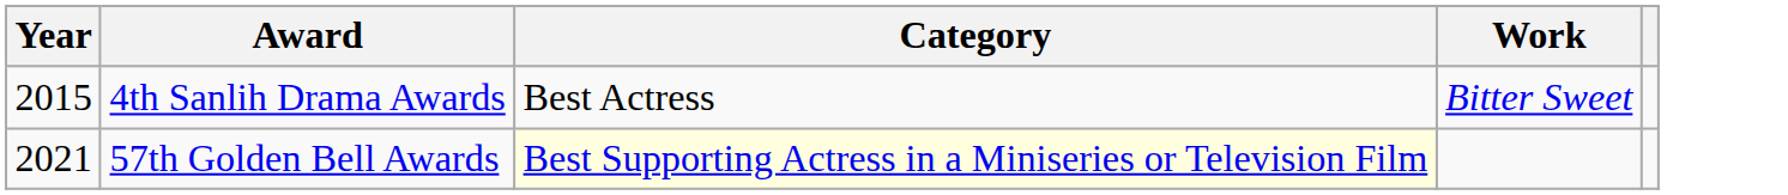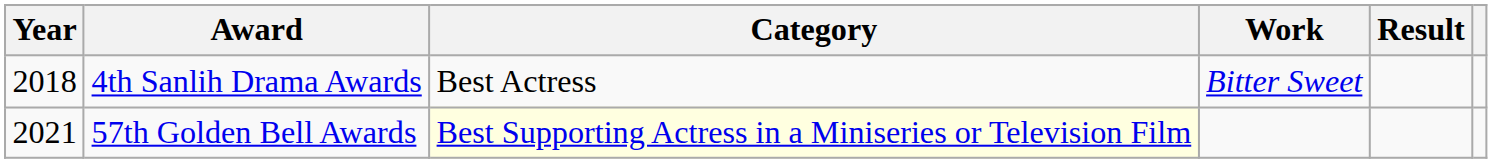+ column: Result
4th Sanlih Drama Awards | Year: 2015 -> 2018
